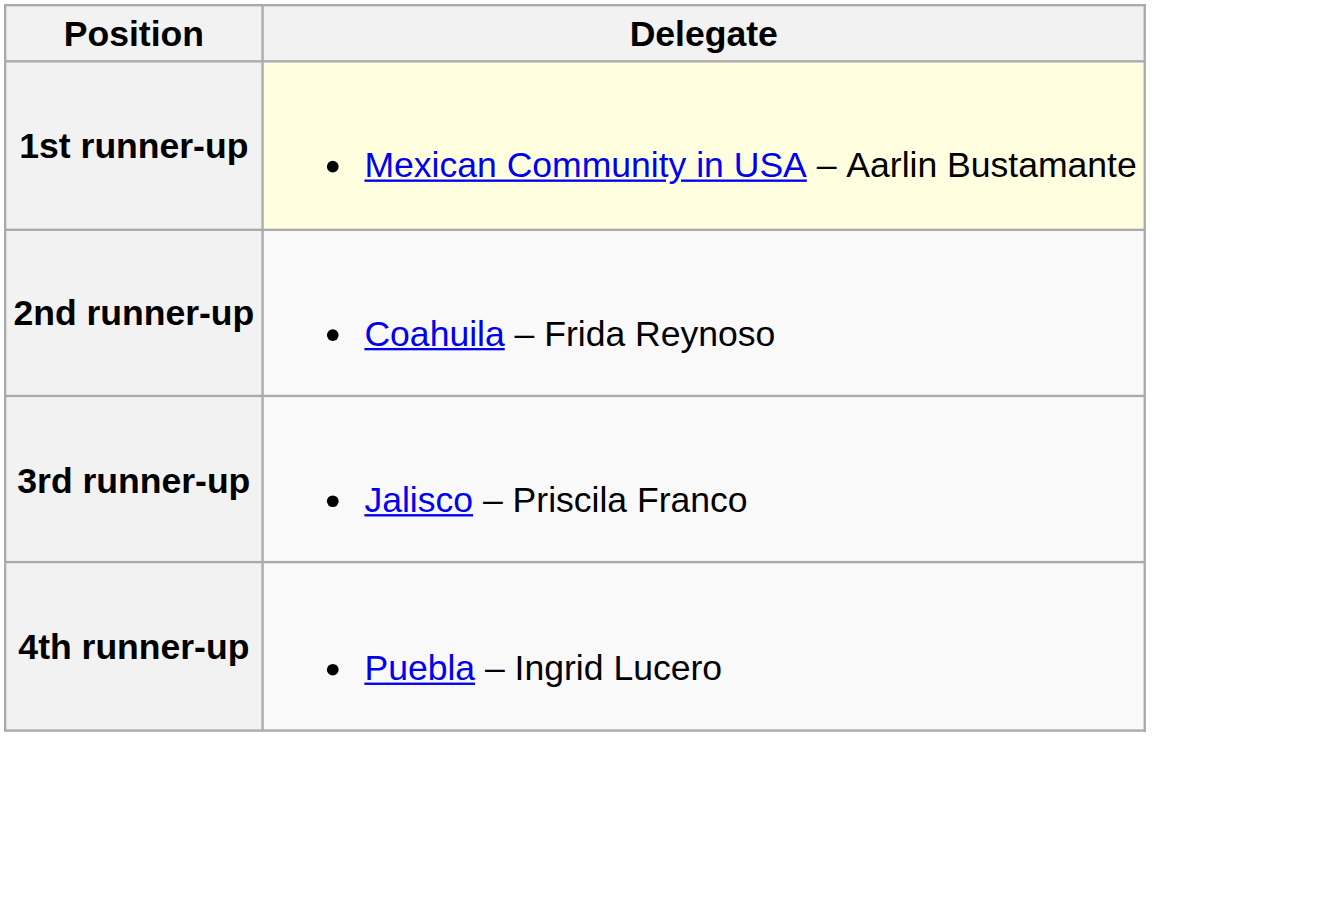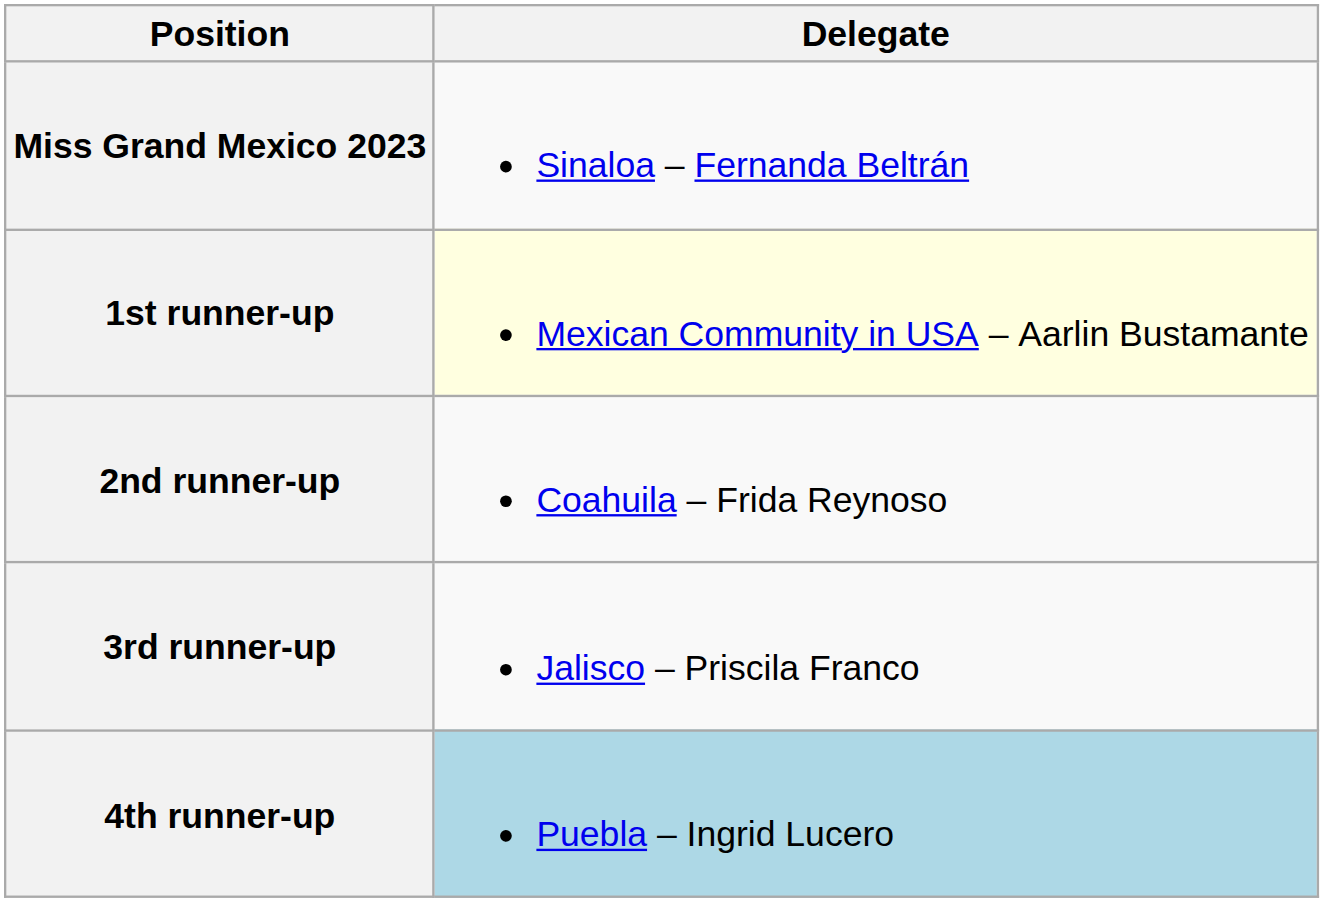+ row: Miss Grand Mexico 2023 | Sinaloa – Fernanda Beltrán
4th runner-up | Delegate: no background -> lightblue background
